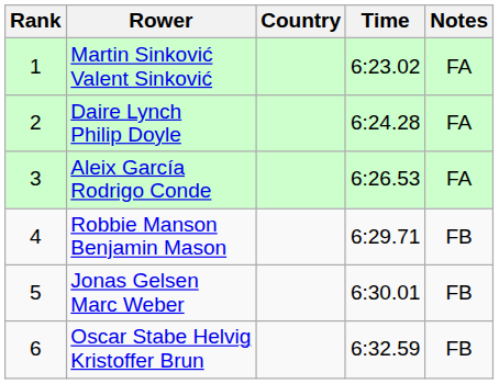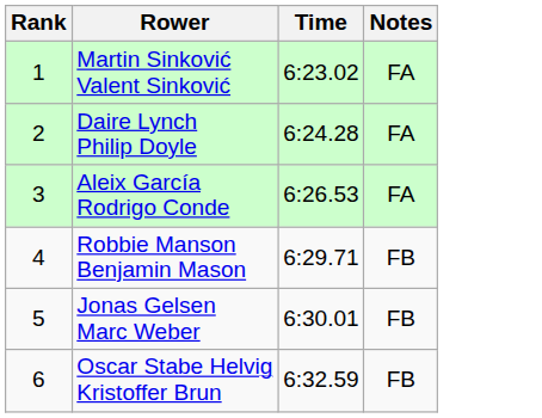- column: Country
